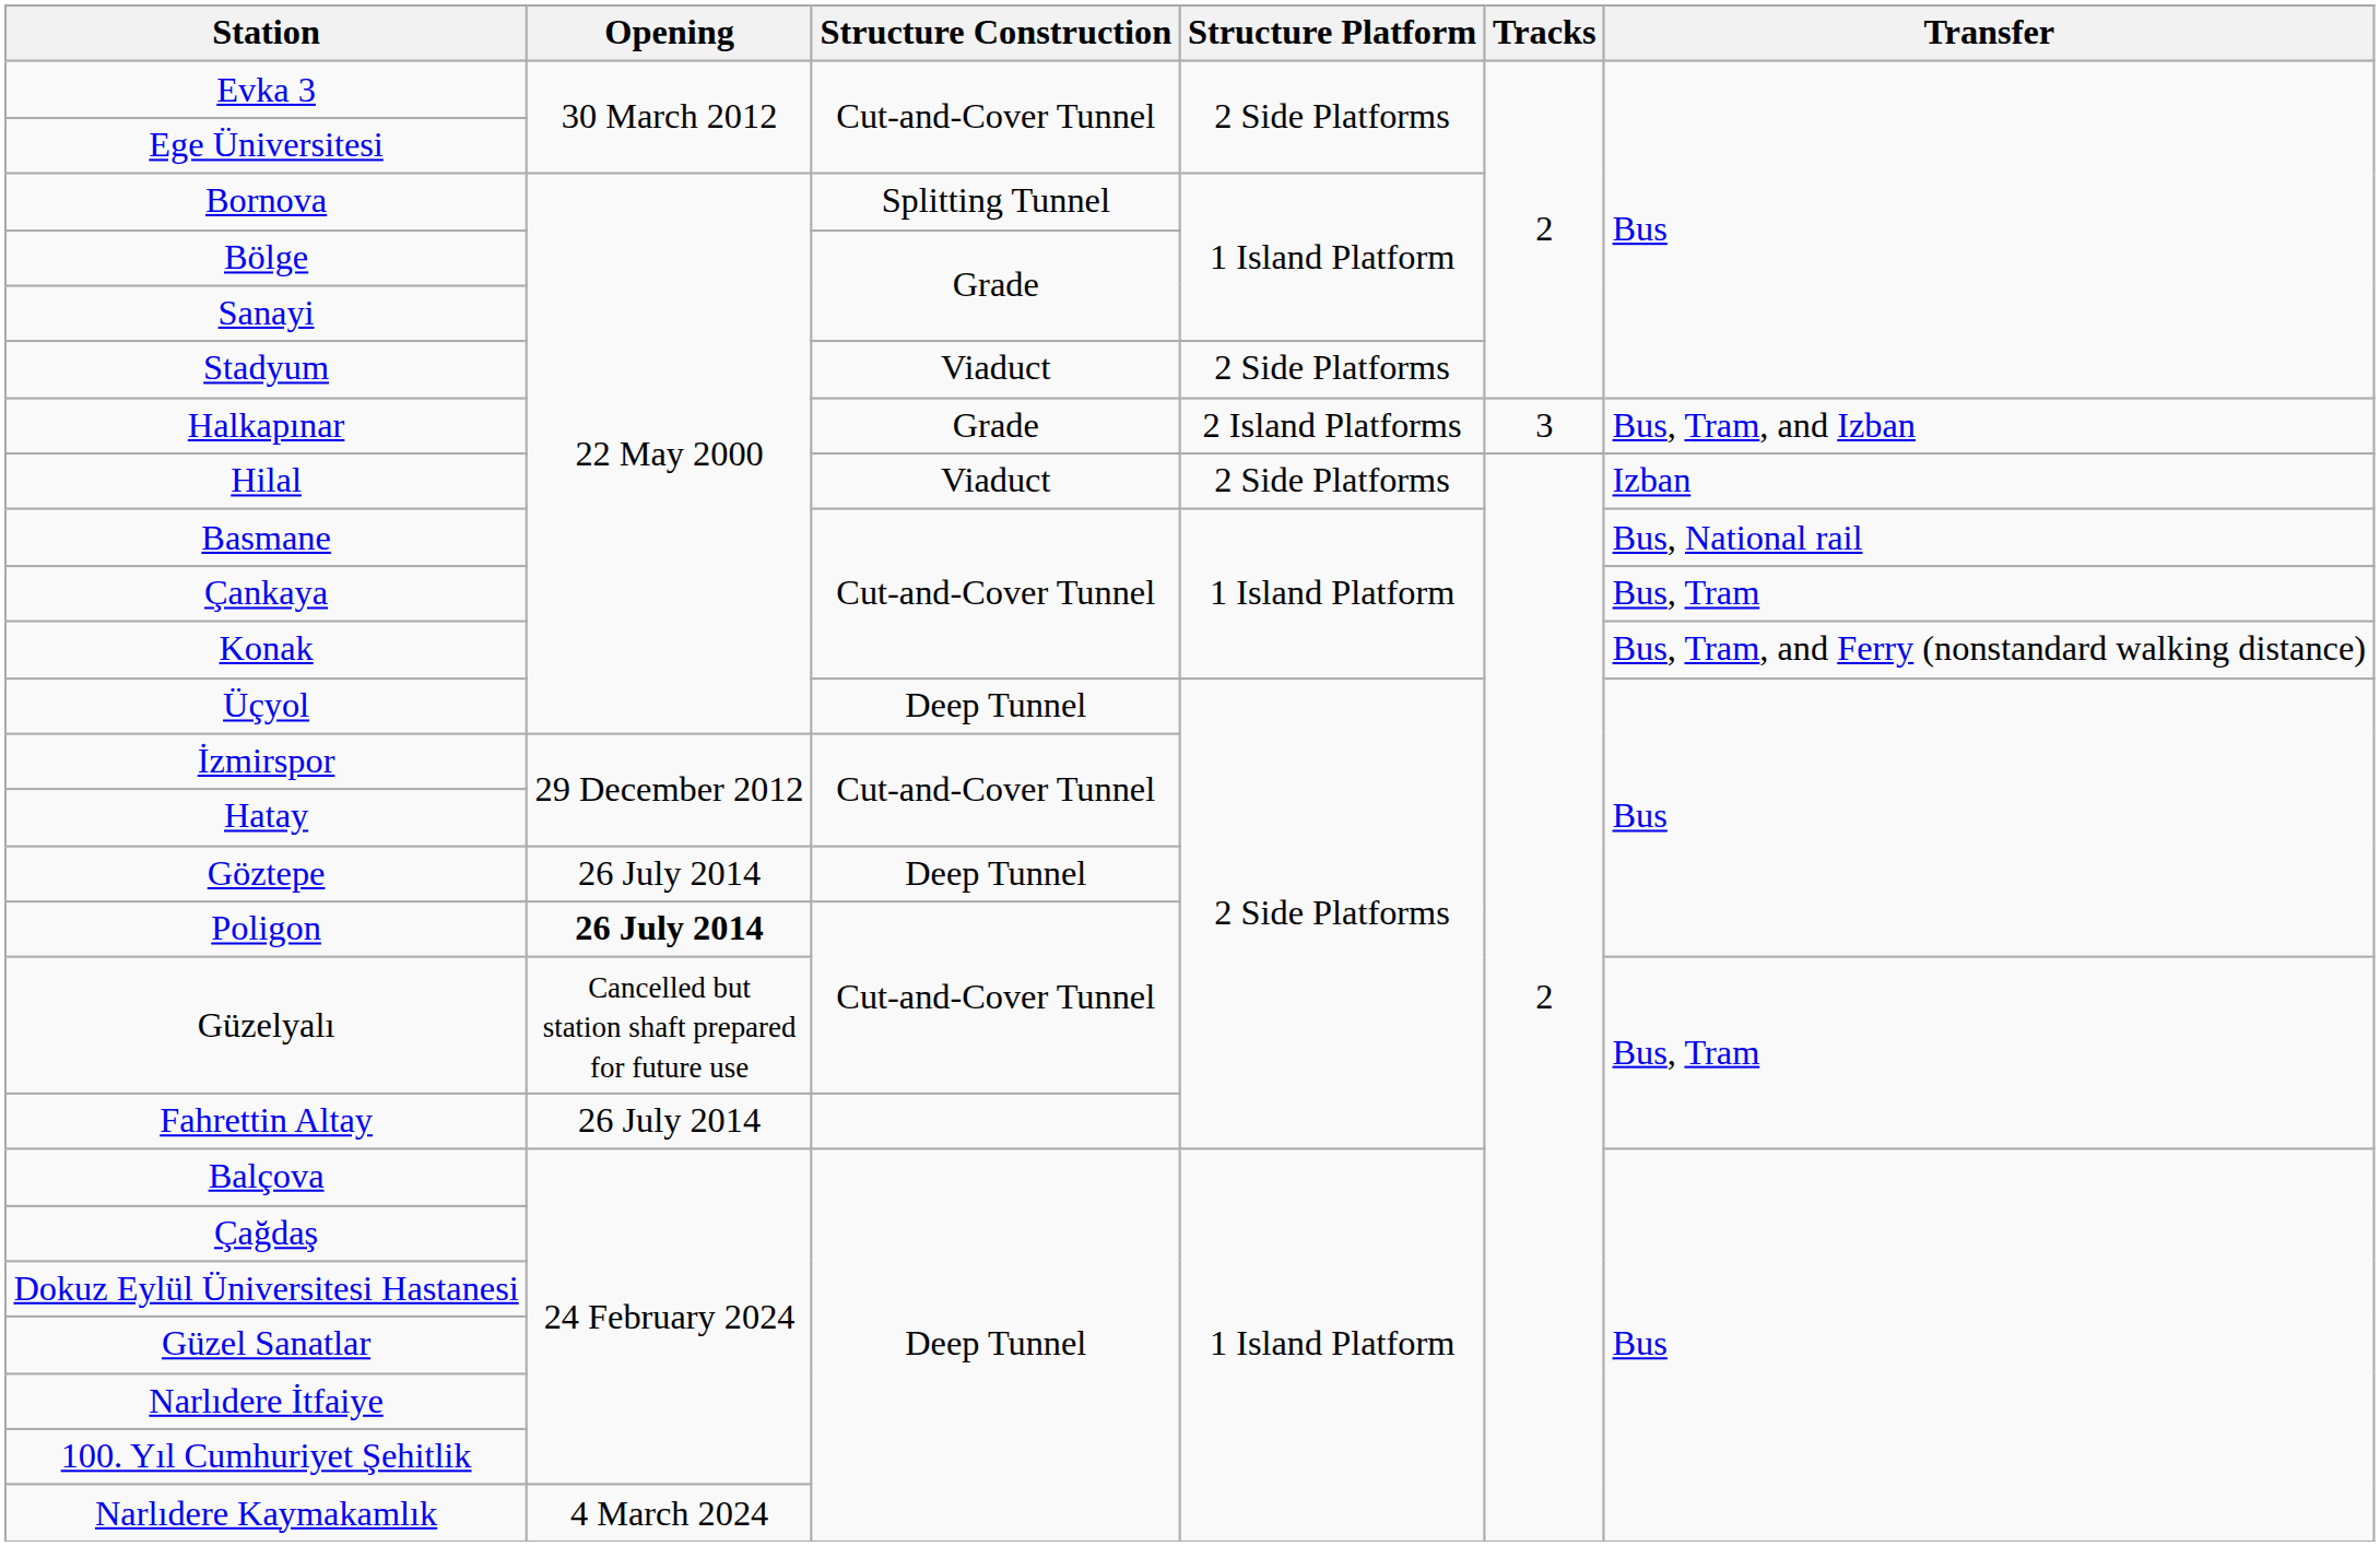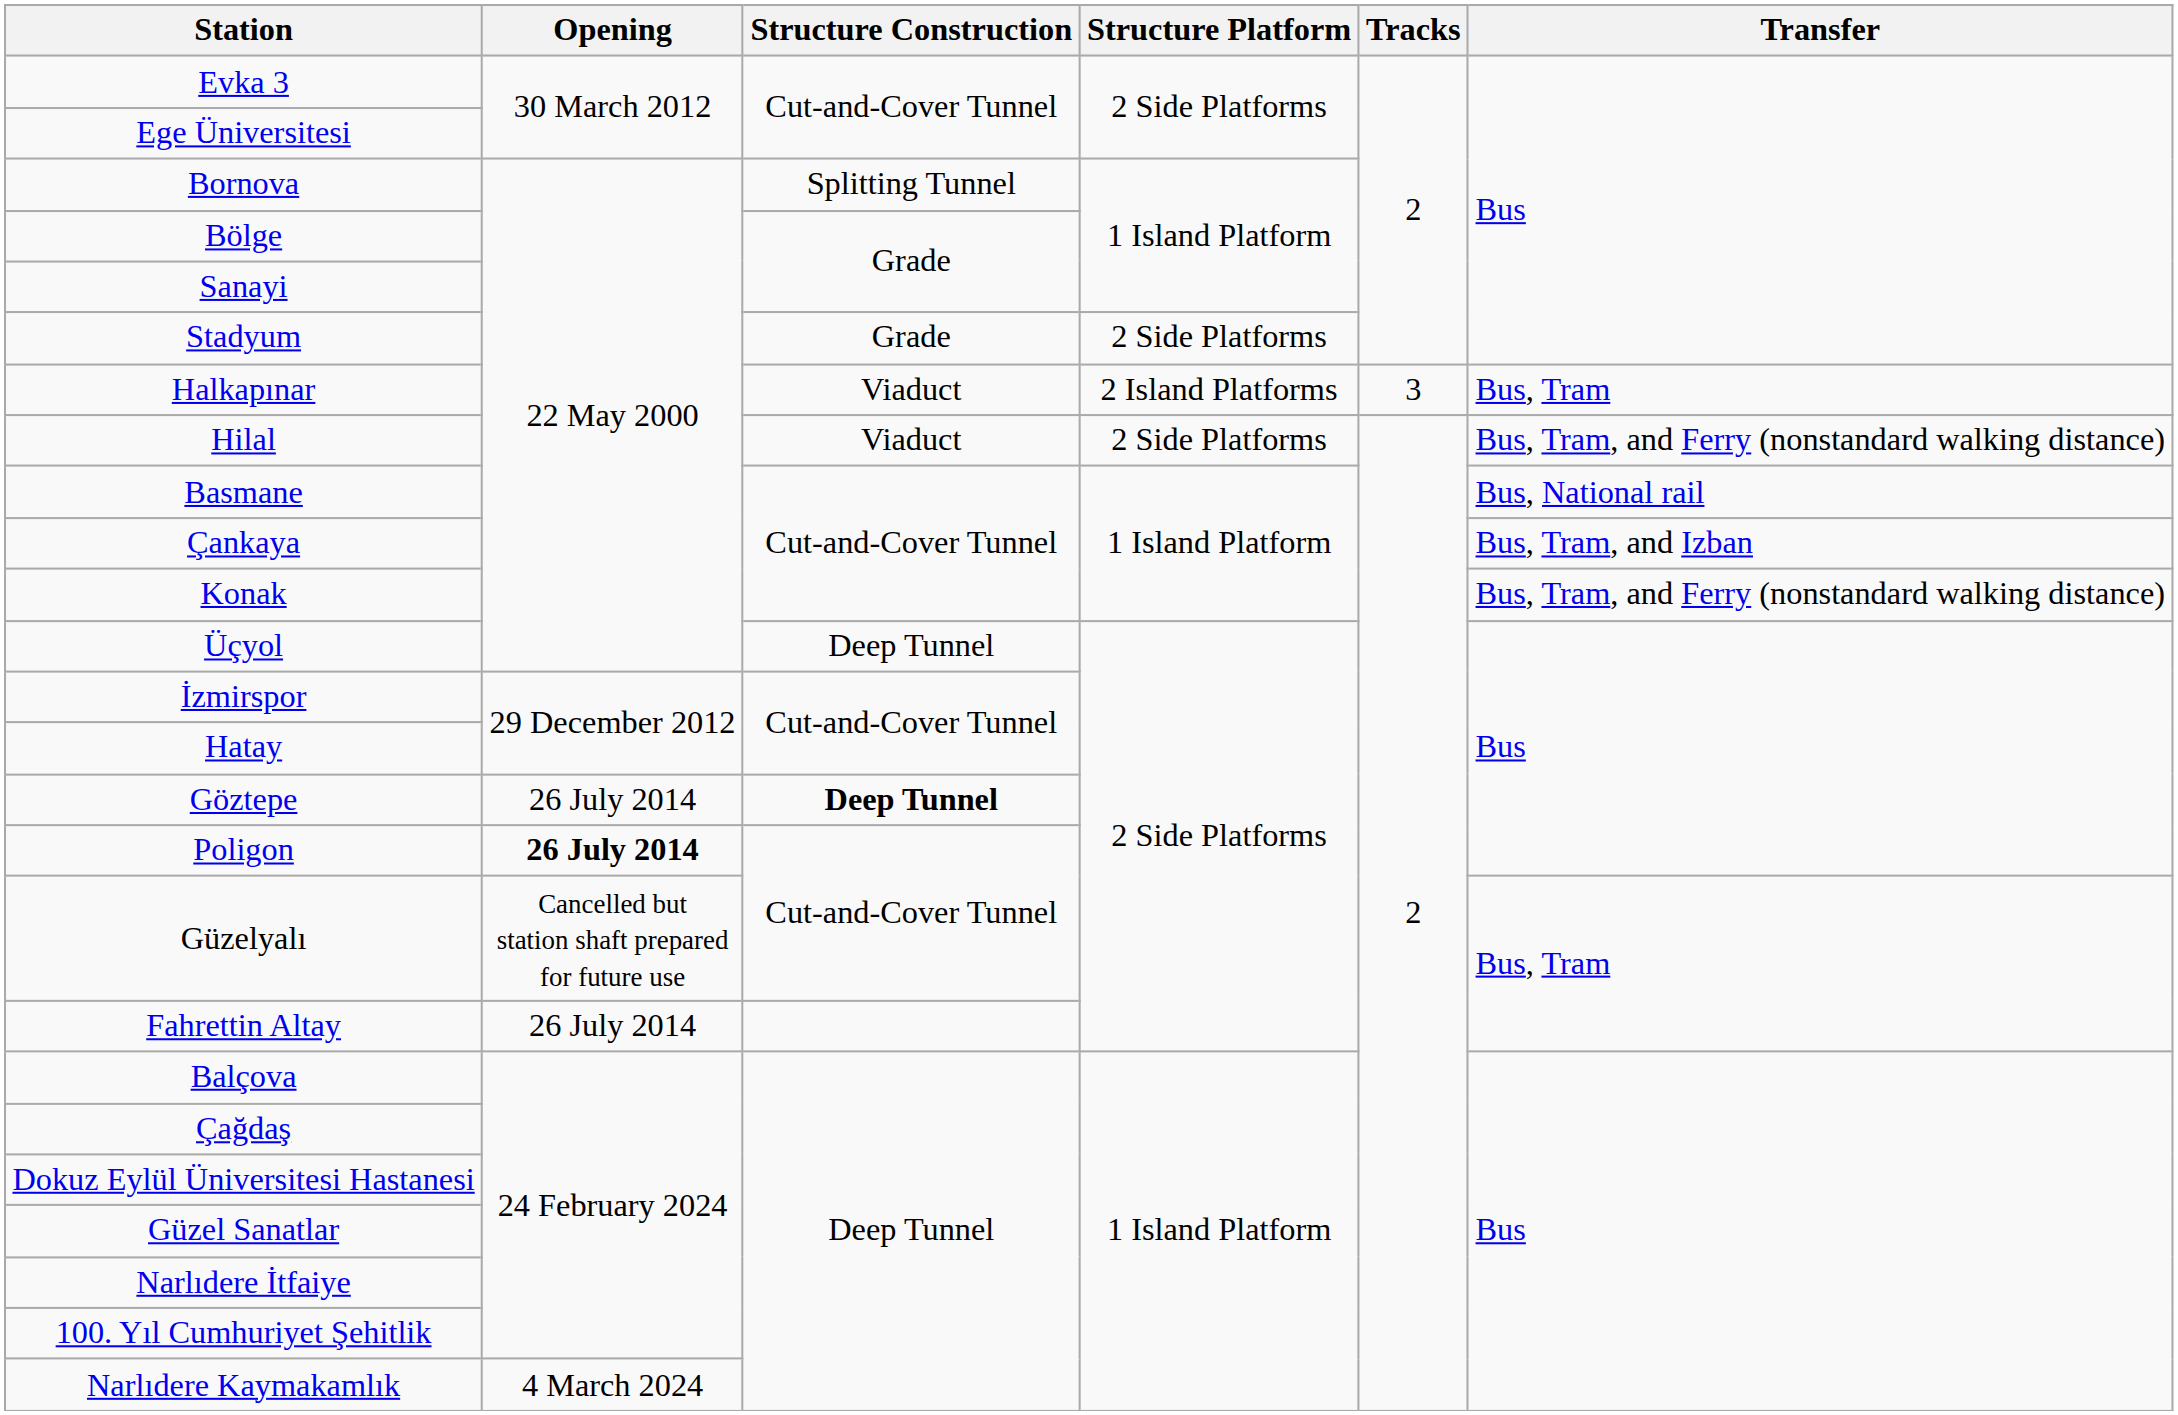Stadyum | Structure Construction: Viaduct -> Grade
Halkapınar | Structure Construction: Grade -> Viaduct
Halkapınar | Transfer: Bus, Tram, and Izban -> Bus, Tram
Hilal | Transfer: Izban -> Bus, Tram, and Ferry (nonstandard walking distance)
Çankaya | Transfer: Bus, Tram -> Bus, Tram, and Izban
Göztepe | Structure Construction: normal -> bold
